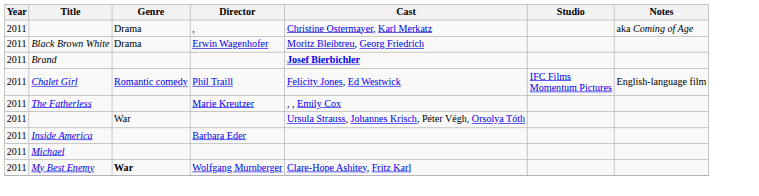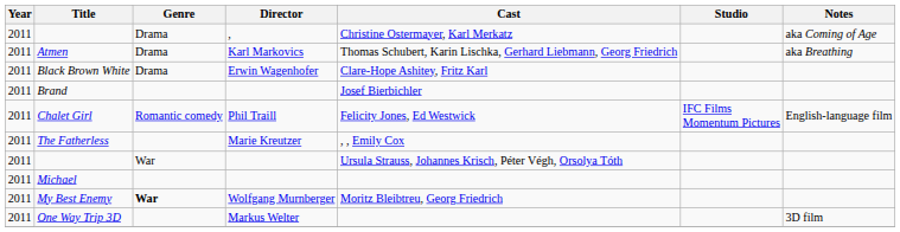+ row: 2011 | Atmen | Drama | Karl Markovics | Thomas Schubert, Karin Lischka, Gerhard Liebmann, Georg Friedrich | aka Breathing
Black Brown White | Cast: Moritz Bleibtreu, Georg Friedrich -> Clare-Hope Ashitey, Fritz Karl
Brand | Cast: bold -> normal
- row: 2011 | Inside America | Barbara Eder
My Best Enemy | Cast: Clare-Hope Ashitey, Fritz Karl -> Moritz Bleibtreu, Georg Friedrich
+ row: 2011 | One Way Trip 3D | Markus Welter | 3D film
